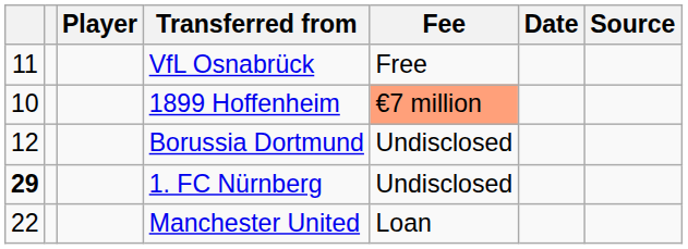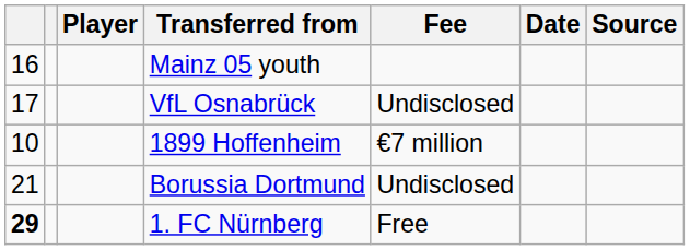+ row: 16 | Mainz 05 youth
VfL Osnabrück | column 1: 11 -> 17
VfL Osnabrück | Fee: Free -> Undisclosed
1899 Hoffenheim | Fee: lightsalmon background -> no background
Borussia Dortmund | column 1: 12 -> 21
1. FC Nürnberg | Fee: Undisclosed -> Free
- row: 22 | Manchester United | Loan
